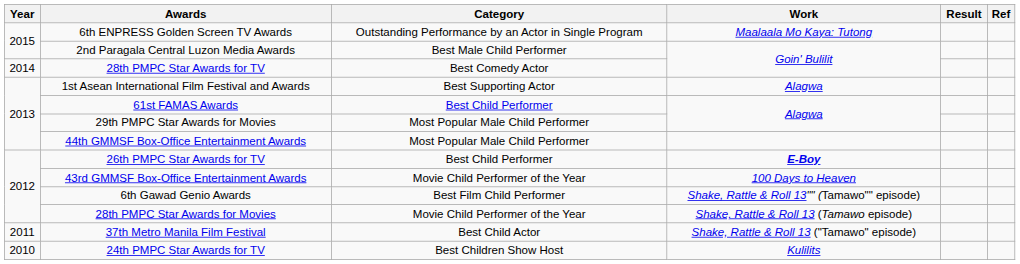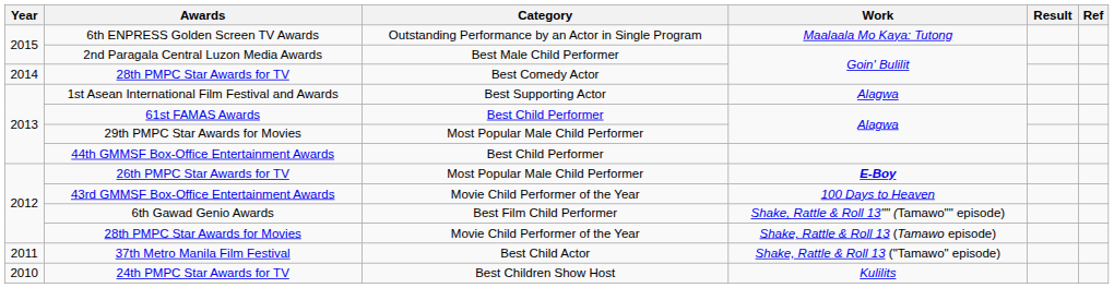44th GMMSF Box-Office Entertainment Awards | Category: Most Popular Male Child Performer -> Best Child Performer
26th PMPC Star Awards for TV | Category: Best Child Performer -> Most Popular Male Child Performer
